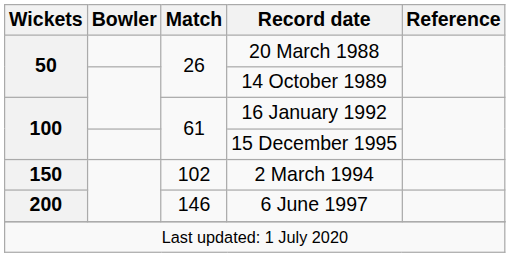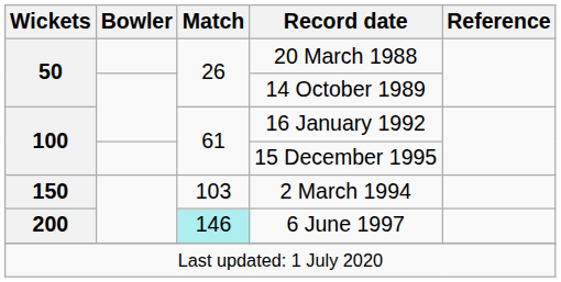2 March 1994 | Match: 102 -> 103
6 June 1997 | Match: no background -> paleturquoise background
